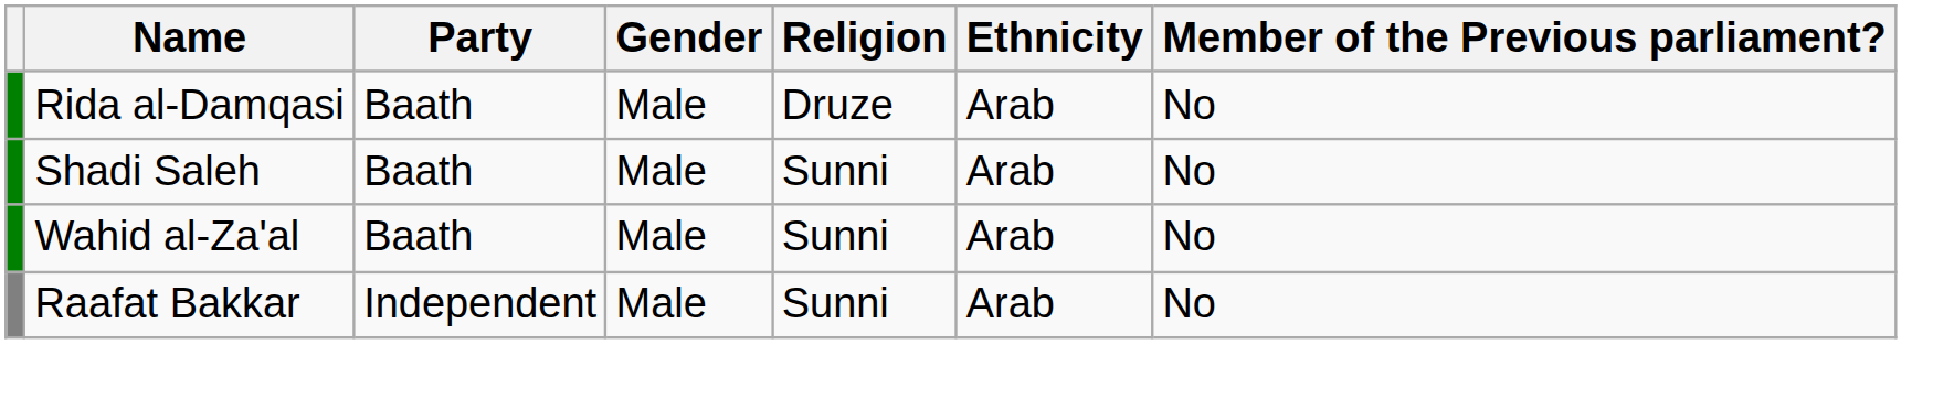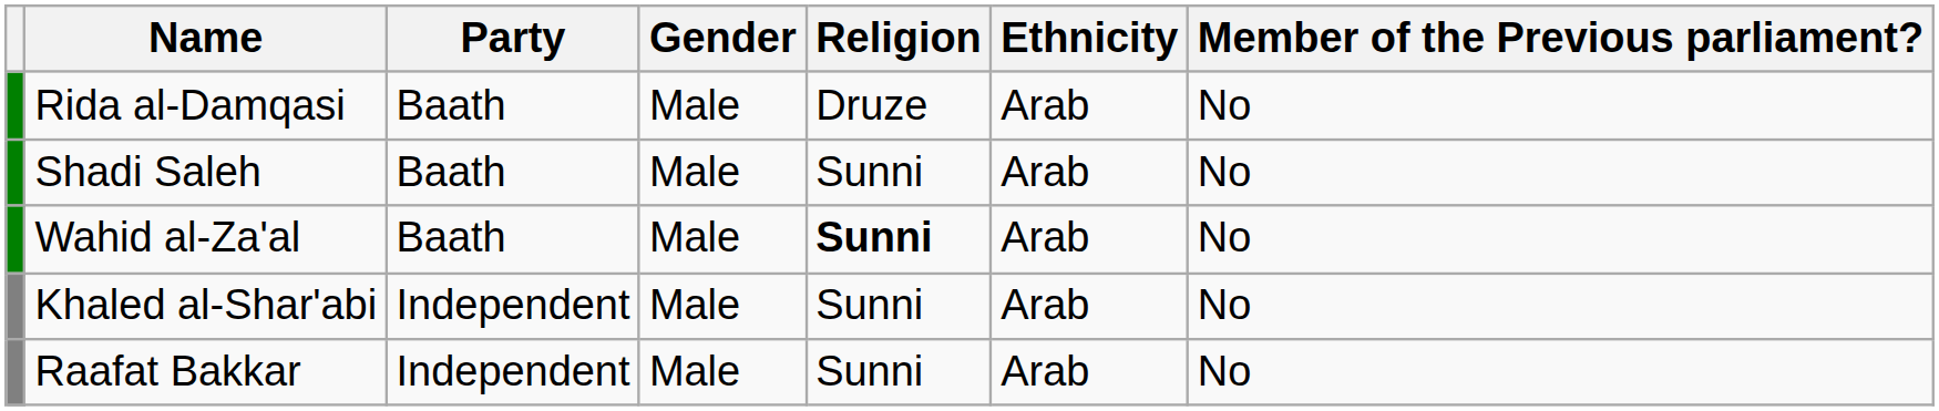Wahid al-Za'al | Religion: normal -> bold
+ row: Khaled al-Shar'abi | Independent | Male | Sunni | Arab | No
